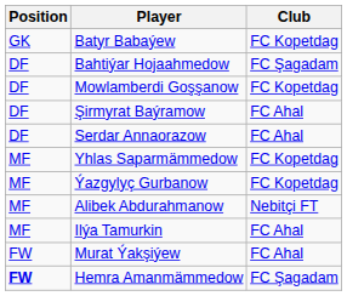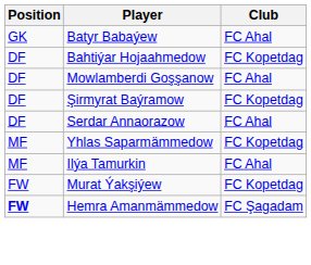Batyr Babaýew | Club: FC Kopetdag -> FC Ahal
Bahtiýar Hojaahmedow | Club: FC Şagadam -> FC Kopetdag
Mowlamberdi Goşşanow | Club: FC Kopetdag -> FC Ahal
Şirmyrat Baýramow | Club: FC Ahal -> FC Kopetdag
- row: MF | Ýazgylyç Gurbanow | FC Kopetdag
- row: MF | Alibek Abdurahmanow | Nebitçi FT
Murat Ýakşiýew | Club: FC Ahal -> FC Kopetdag
